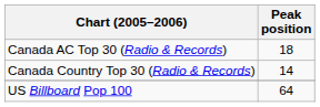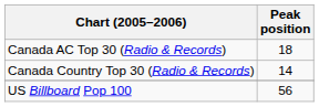US Billboard Pop 100 | Peak position: 64 -> 56
